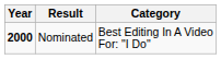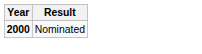- column: Category | Best Editing In A Video For: "I Do"
